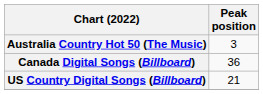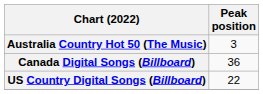US Country Digital Songs (Billboard) | Peak position: 21 -> 22
